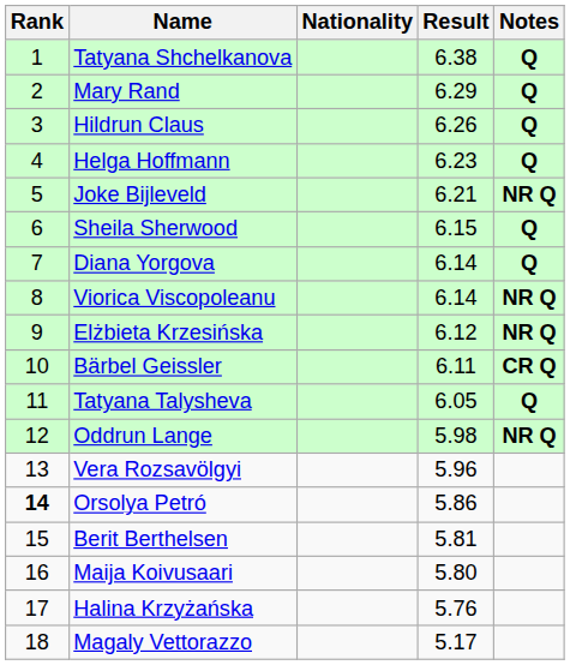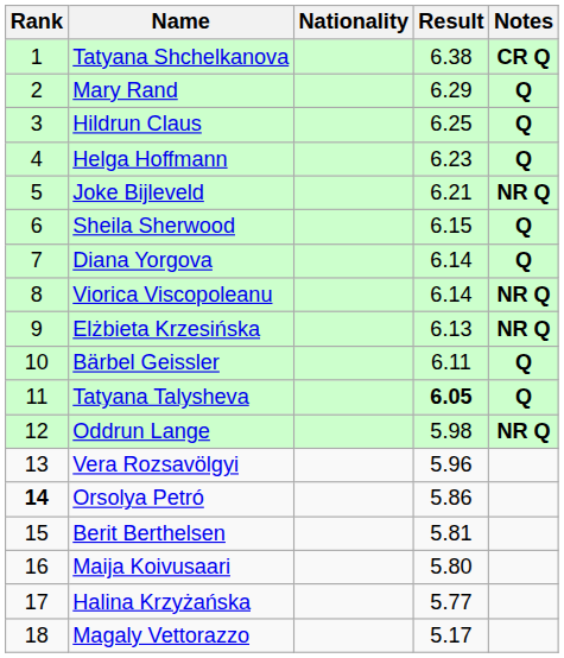Tatyana Shchelkanova | Notes: Q -> CR Q
Hildrun Claus | Result: 6.26 -> 6.25
Elżbieta Krzesińska | Result: 6.12 -> 6.13
Bärbel Geissler | Notes: CR Q -> Q
Tatyana Talysheva | Result: normal -> bold
Halina Krzyżańska | Result: 5.76 -> 5.77
